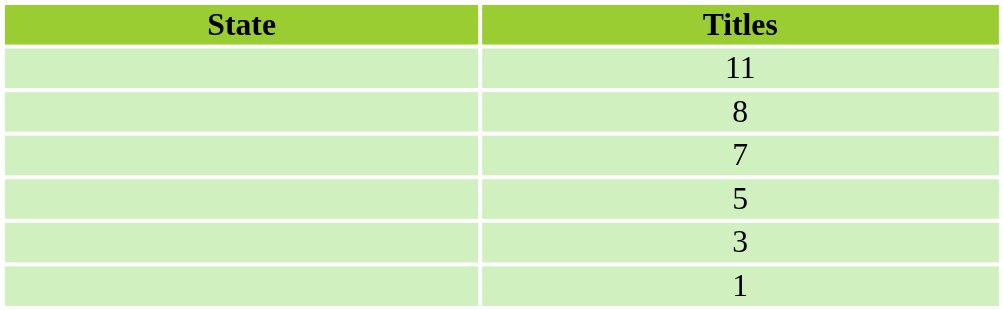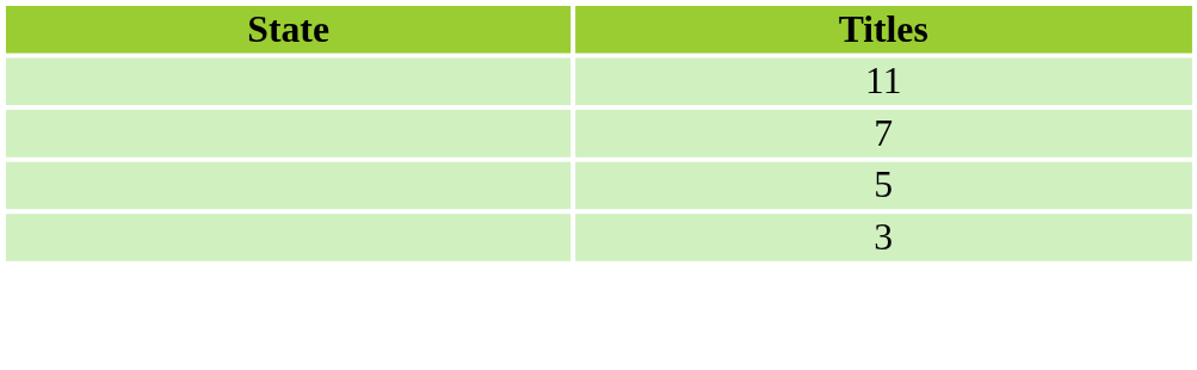- row: 8
- row: 1
